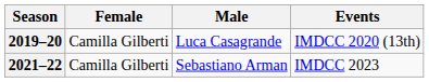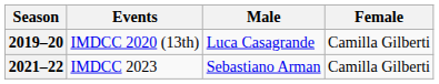columns swapped: Female <-> Events
